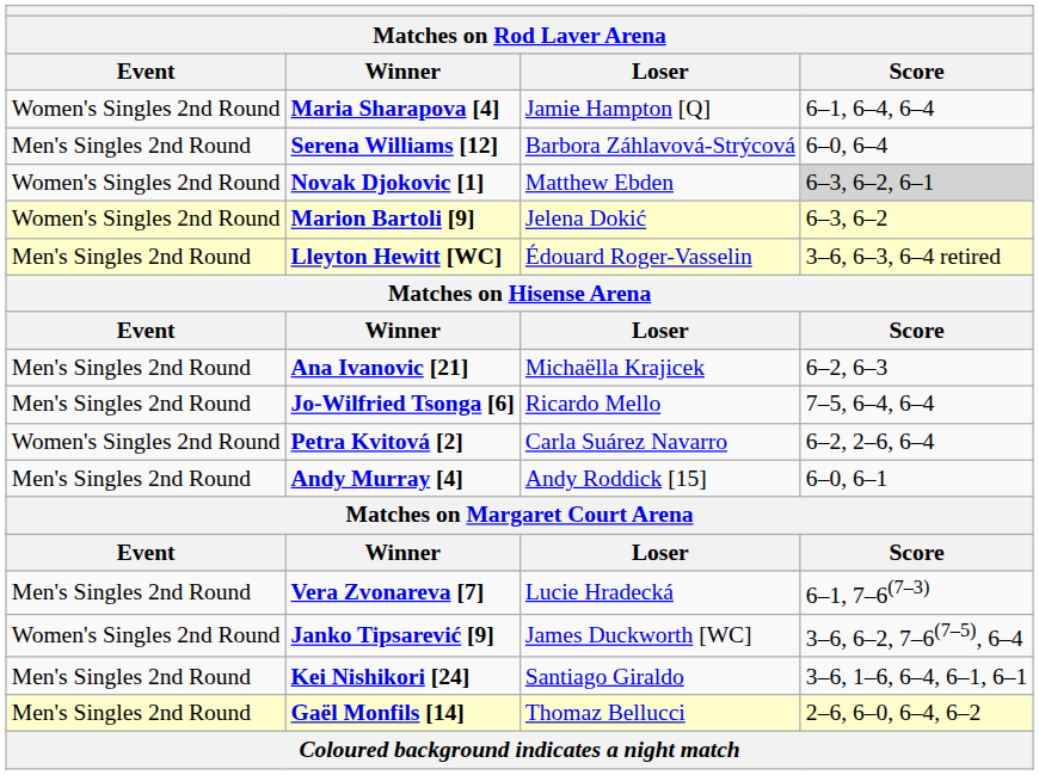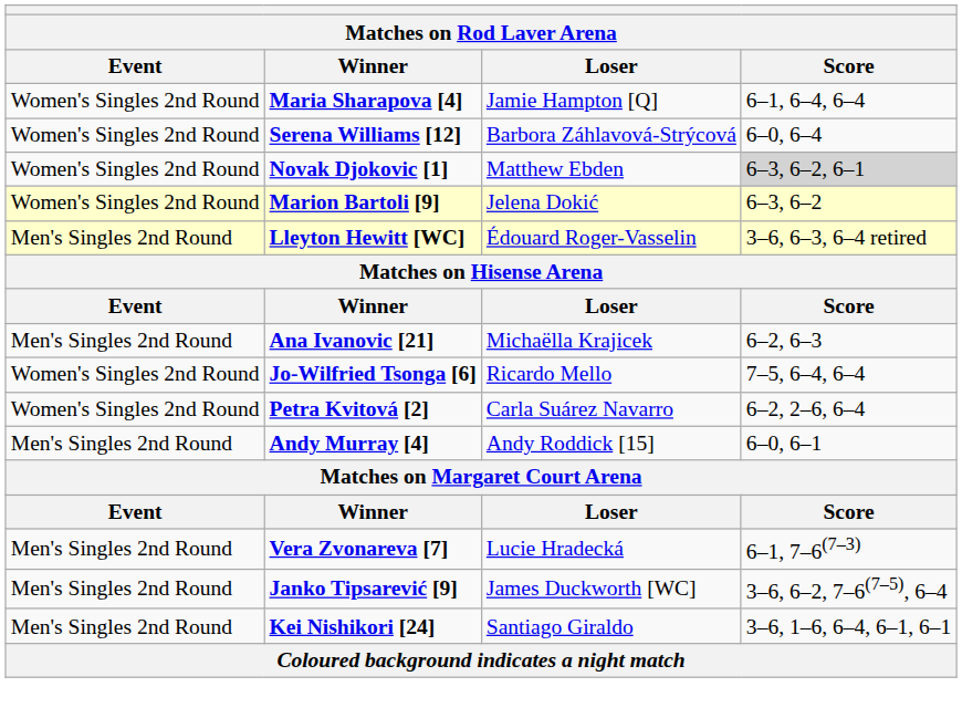Serena Williams [12] | Event: Men's Singles 2nd Round -> Women's Singles 2nd Round
Jo-Wilfried Tsonga [6] | Event: Men's Singles 2nd Round -> Women's Singles 2nd Round
Janko Tipsarević [9] | Event: Women's Singles 2nd Round -> Men's Singles 2nd Round
- row: Men's Singles 2nd Round | Gaël Monfils [14] | Thomaz Bellucci | 2–6, 6–0, 6–4, 6–2
